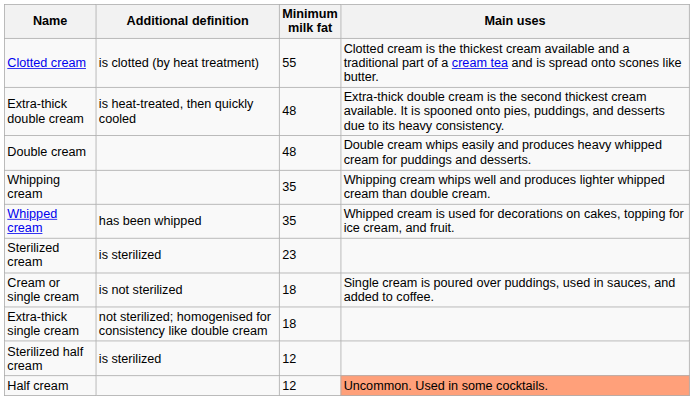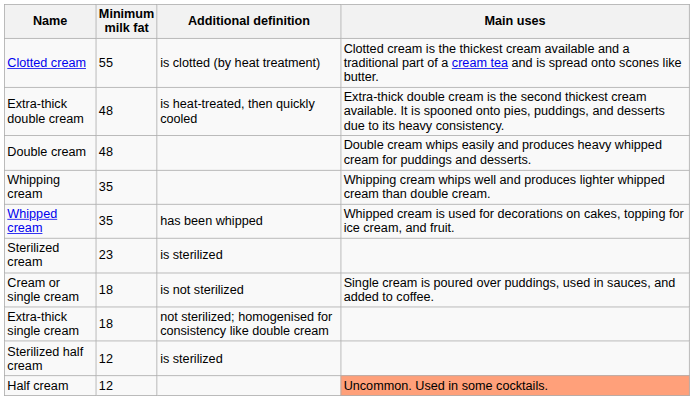columns swapped: Minimum milk fat <-> Additional definition
